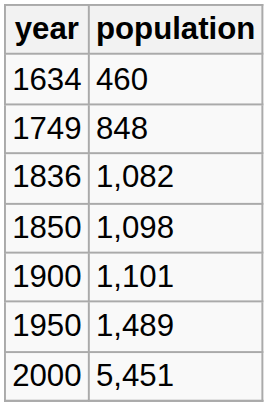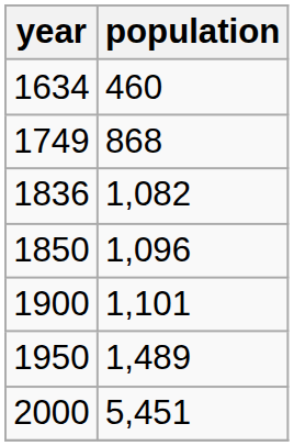1749 | population: 848 -> 868
1850 | population: 1,098 -> 1,096
